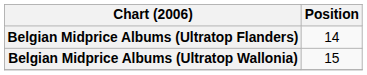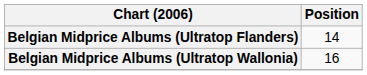Belgian Midprice Albums (Ultratop Wallonia) | Position: 15 -> 16
